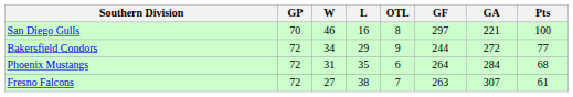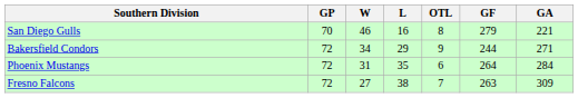- column: Pts | 100 | 77 | 68 | 61
San Diego Gulls | GF: 297 -> 279
Bakersfield Condors | GA: 272 -> 271
Fresno Falcons | GA: 307 -> 309
